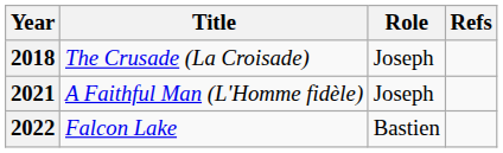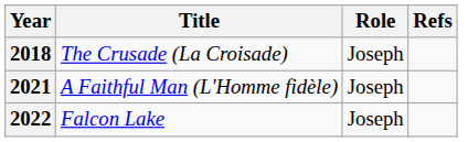2022 | Role: Bastien -> Joseph
